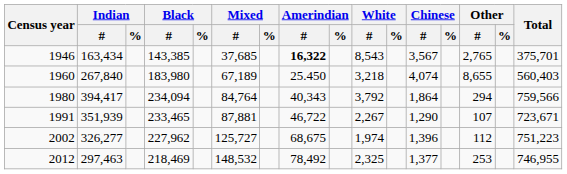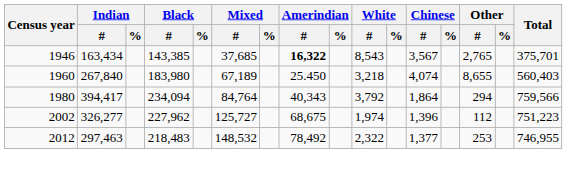- row: 1991 | 351,939 | 233,465 | 87,881 | 46,722 | 2,267 | 1,290 | 107 | 723,671
2012 | Black / #: 218,469 -> 218,483
2012 | White / #: 2,325 -> 2,322
